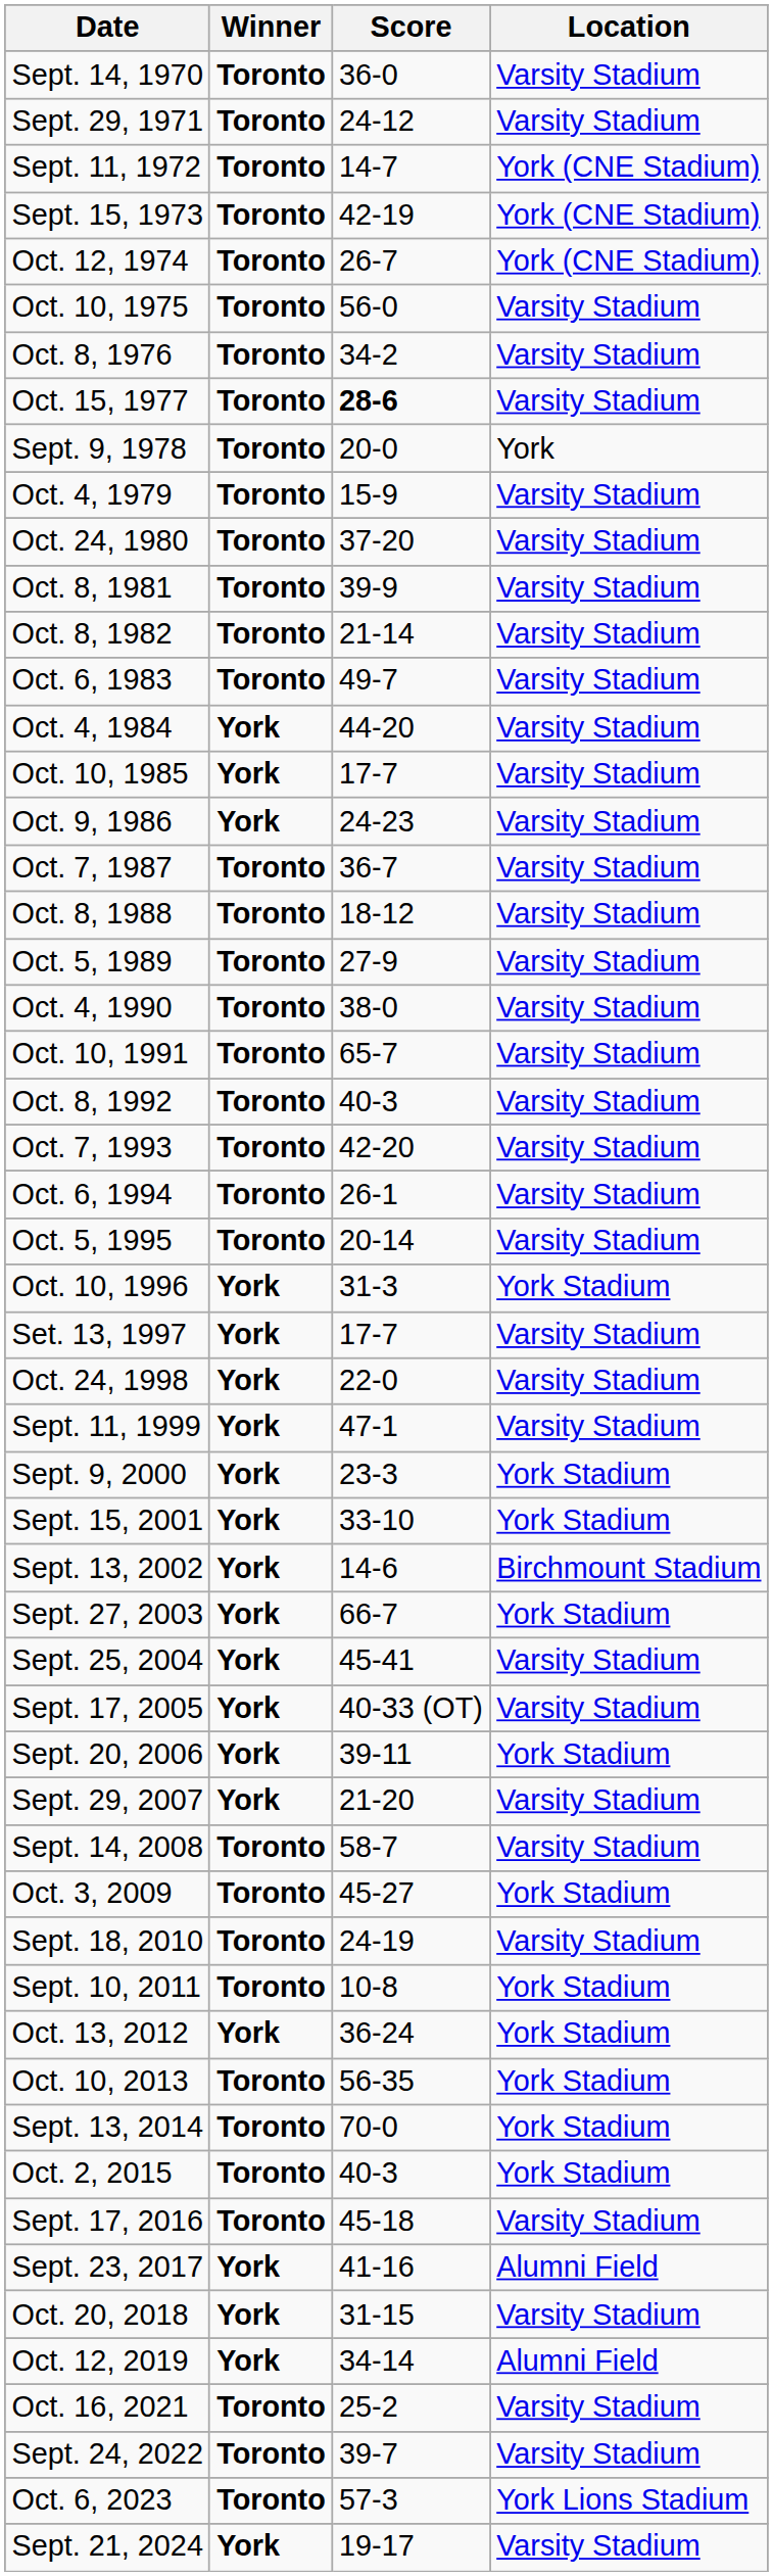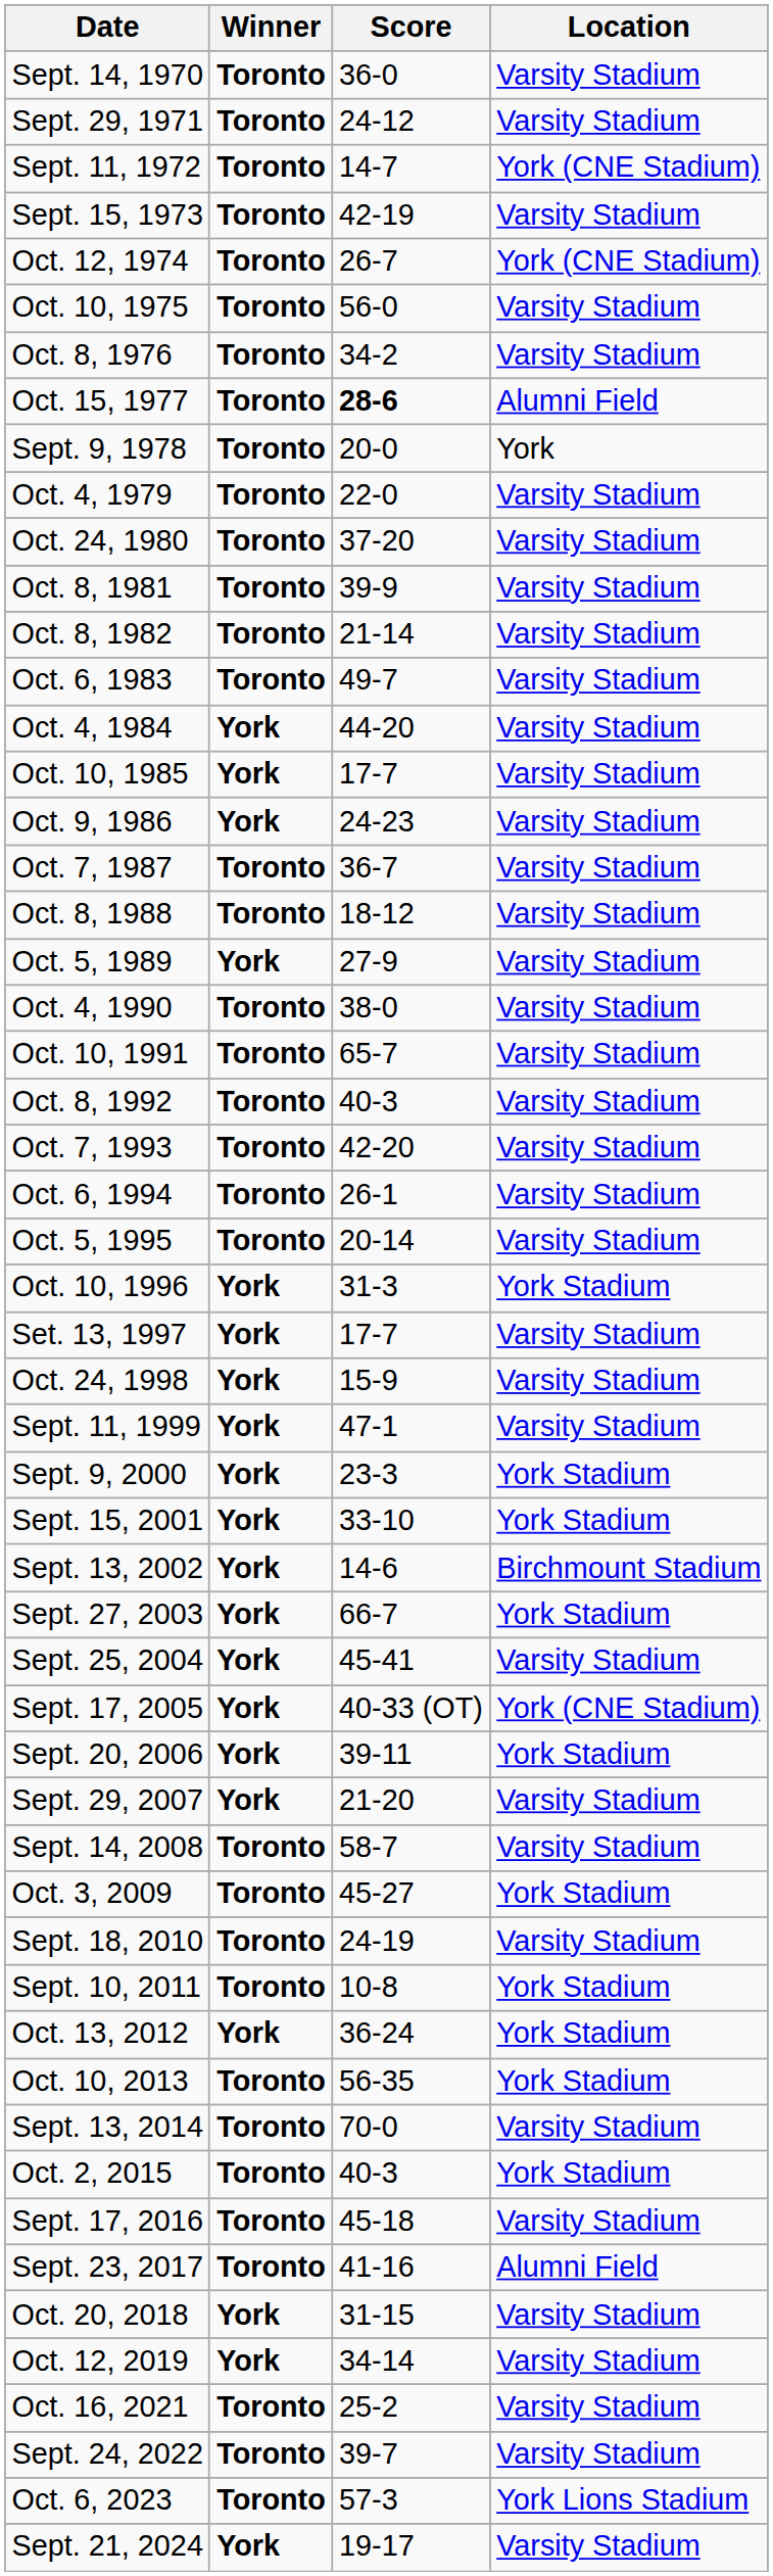Sept. 15, 1973 | Location: York (CNE Stadium) -> Varsity Stadium
Oct. 15, 1977 | Location: Varsity Stadium -> Alumni Field
Oct. 4, 1979 | Score: 15-9 -> 22-0
Oct. 5, 1989 | Winner: Toronto -> York
Oct. 24, 1998 | Score: 22-0 -> 15-9
Sept. 17, 2005 | Location: Varsity Stadium -> York (CNE Stadium)
Sept. 13, 2014 | Location: York Stadium -> Varsity Stadium
Sept. 23, 2017 | Winner: York -> Toronto
Oct. 12, 2019 | Location: Alumni Field -> Varsity Stadium
